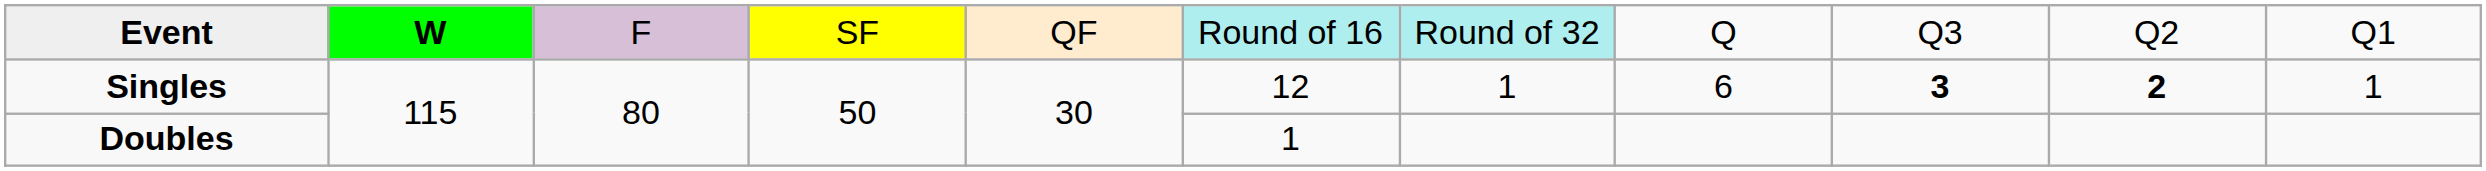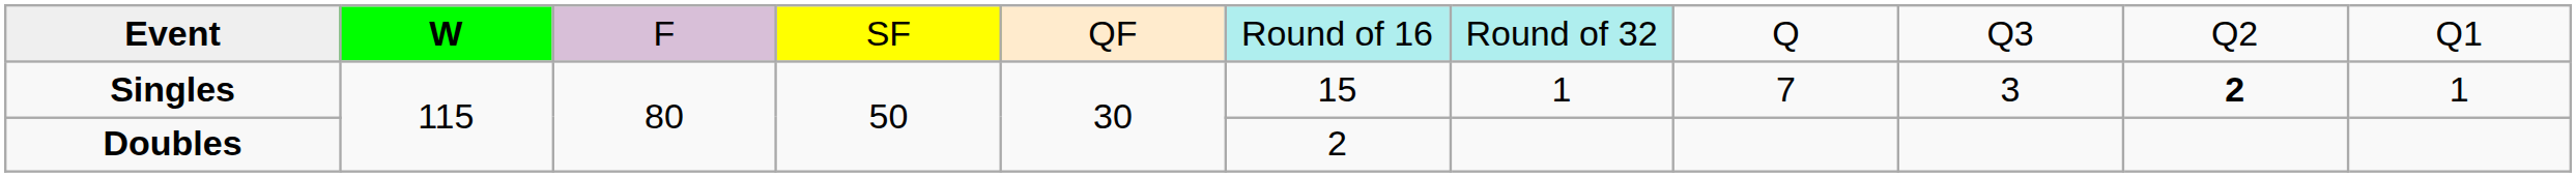Singles | column 6: 12 -> 15
Singles | column 8: 6 -> 7
Singles | column 9: bold -> normal
Doubles | column 6: 1 -> 2
